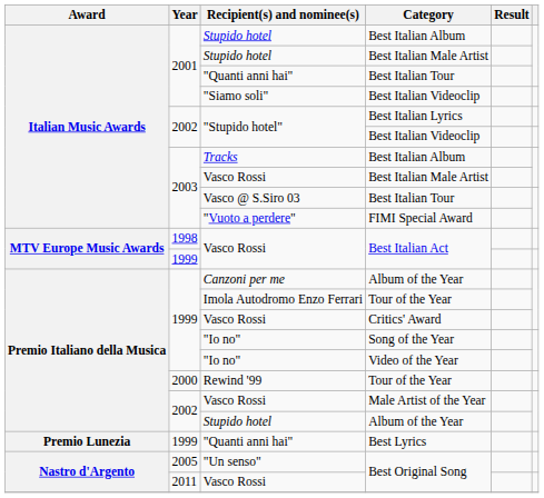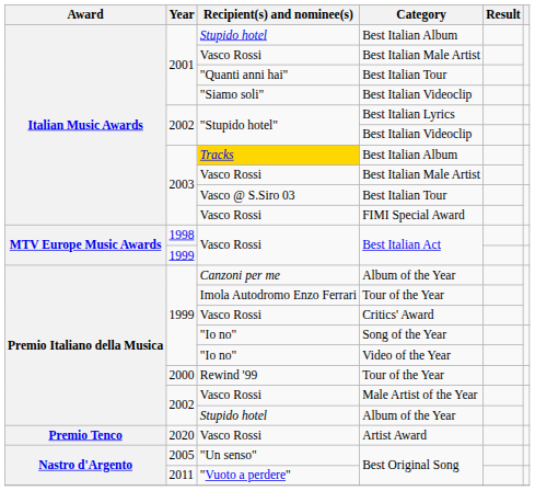2001 / Best Italian Male Artist | Recipient(s) and nominee(s): Stupido hotel -> Vasco Rossi
2003 / Best Italian Album | Recipient(s) and nominee(s): no background -> gold background
FIMI Special Award | Recipient(s) and nominee(s): "Vuoto a perdere" -> Vasco Rossi
- row: Premio Lunezia | 1999 | "Quanti anni hai" | Best Lyrics
+ row: Premio Tenco | 2020 | Vasco Rossi | Artist Award
2011 / Best Original Song | Recipient(s) and nominee(s): Vasco Rossi -> "Vuoto a perdere"
